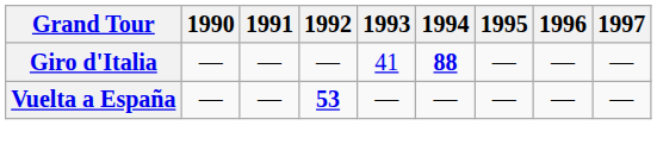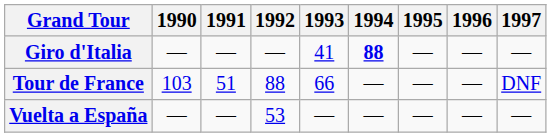+ row: Tour de France | 103 | 51 | 88 | 66 | — | — | — | DNF
Vuelta a España | 1992: bold -> normal
